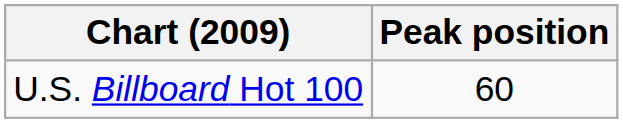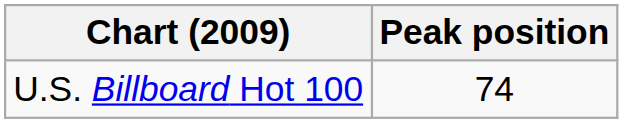U.S. Billboard Hot 100 | Peak position: 60 -> 74
